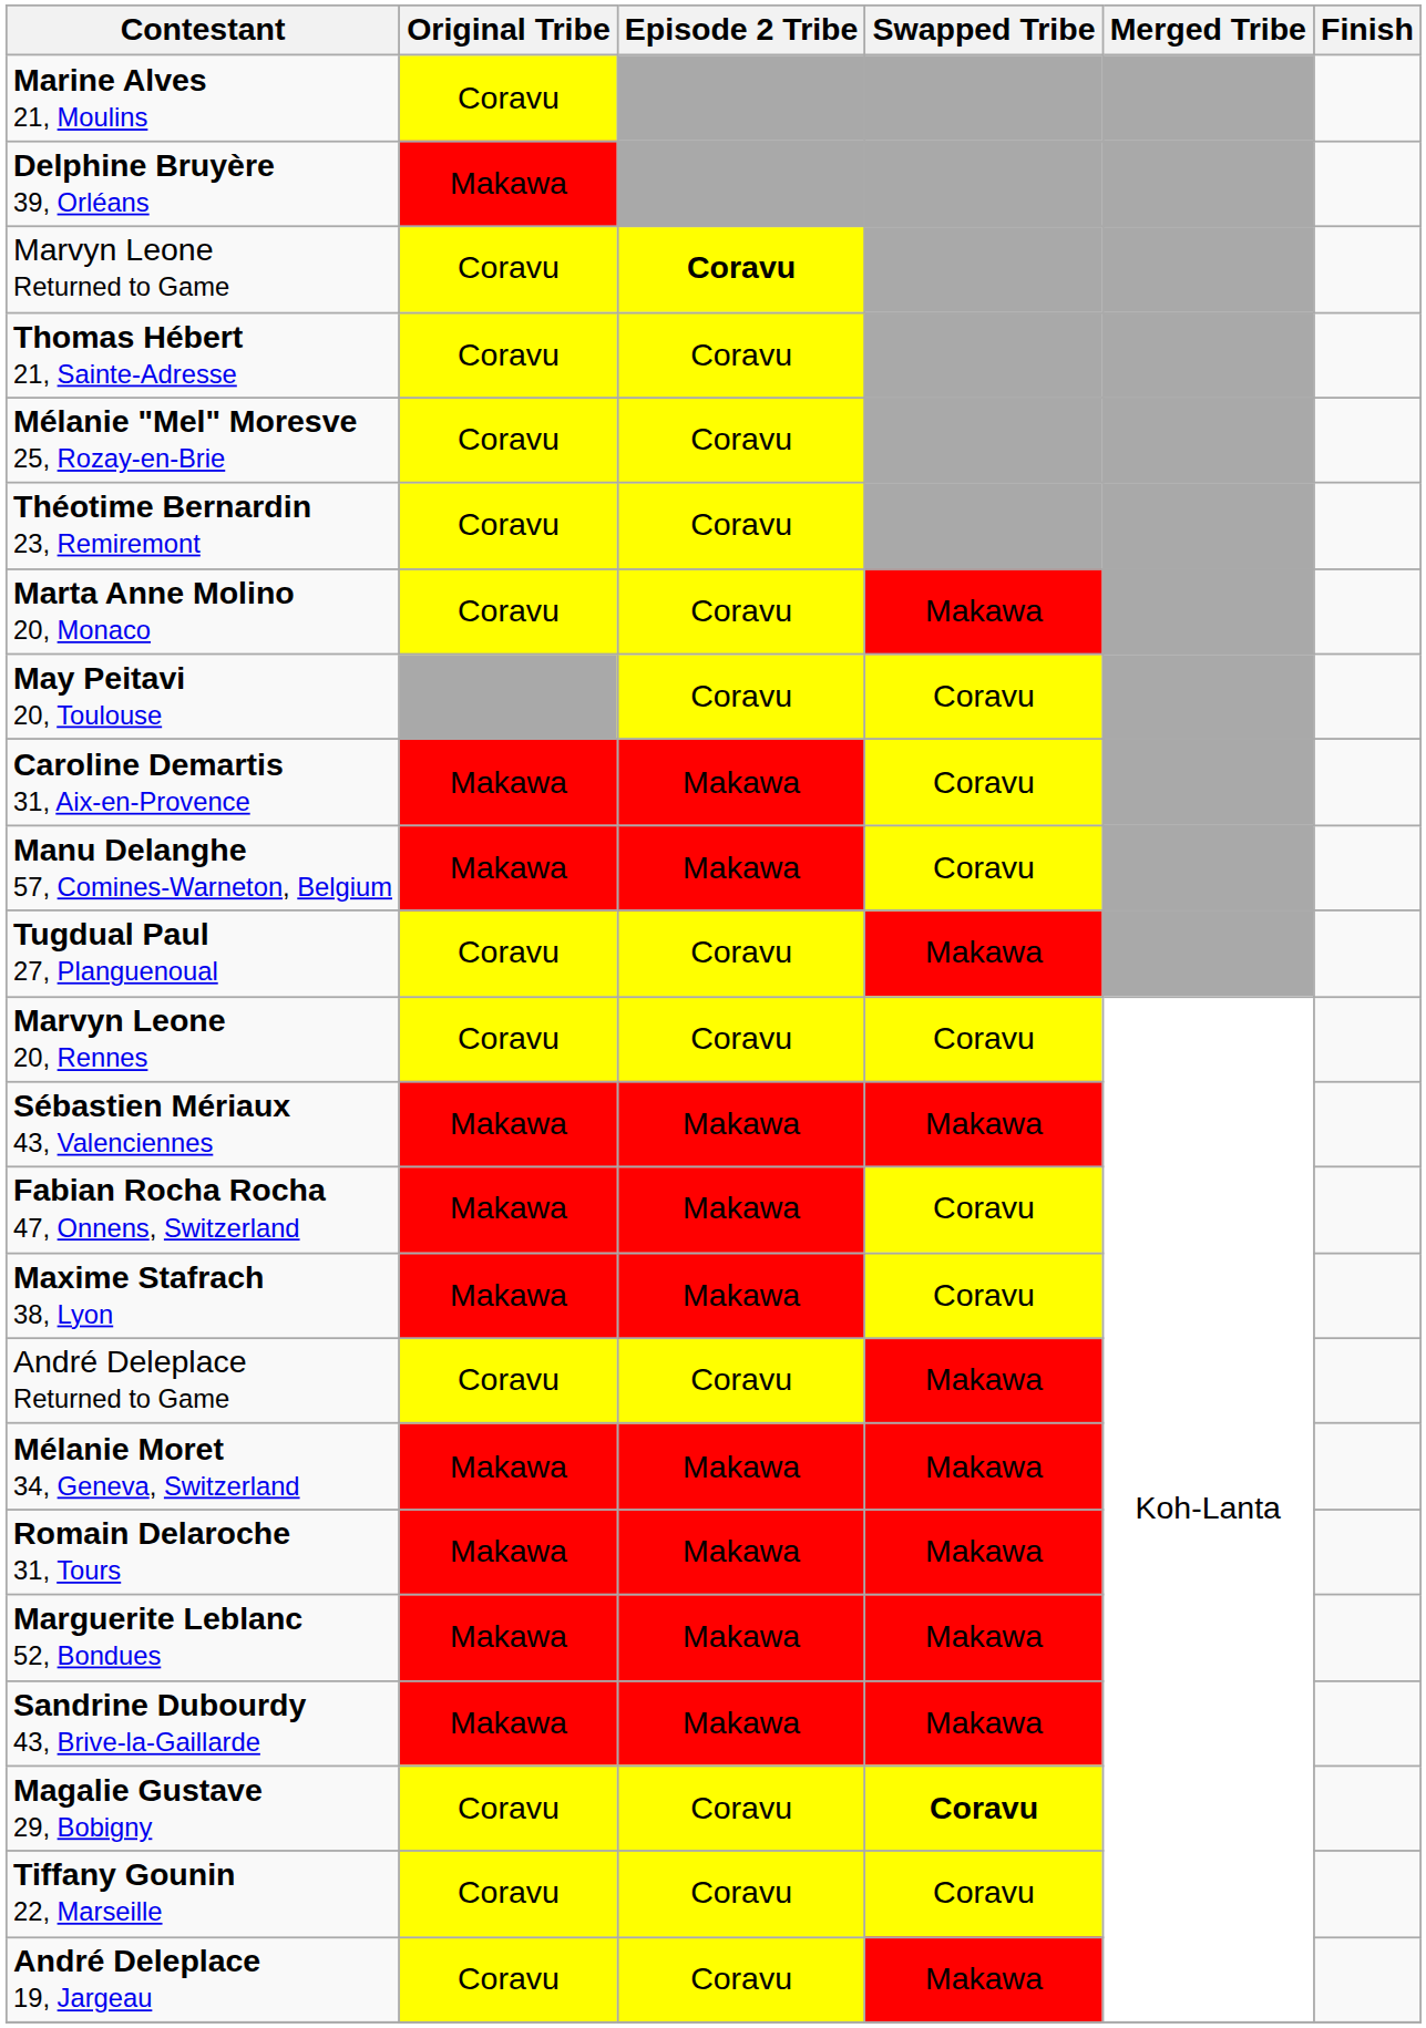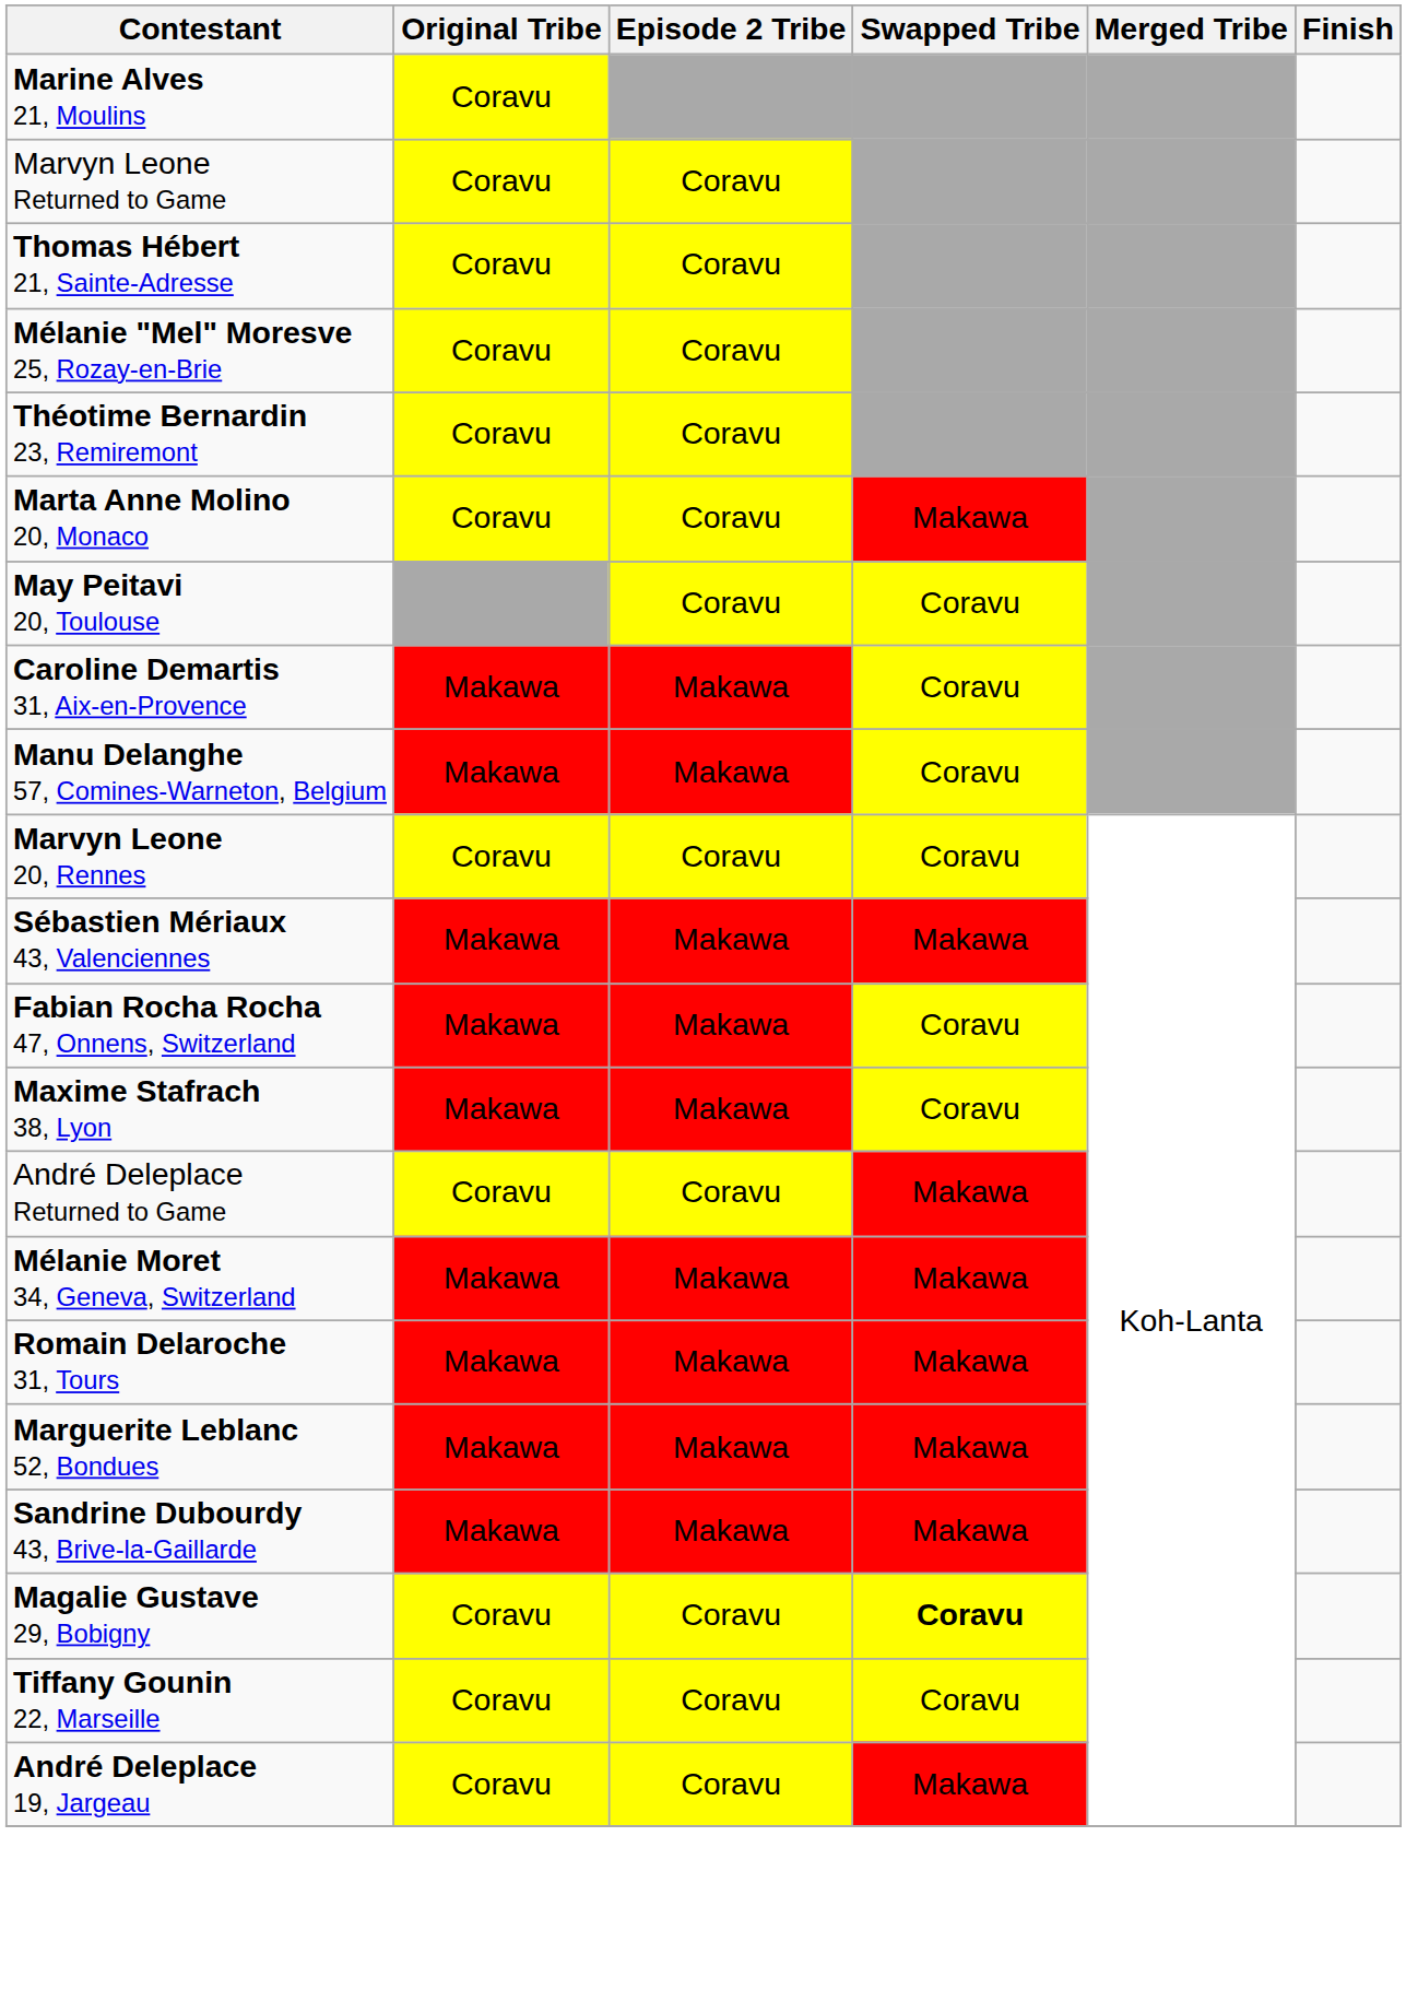- row: Delphine Bruyère 39, Orléans | Makawa
Marvyn Leone Returned to Game | Episode 2 Tribe: bold -> normal
- row: Tugdual Paul 27, Planguenoual | Coravu | Coravu | Makawa
